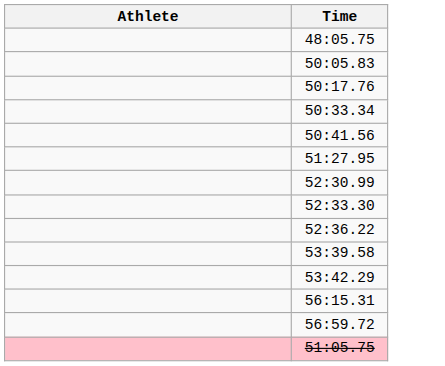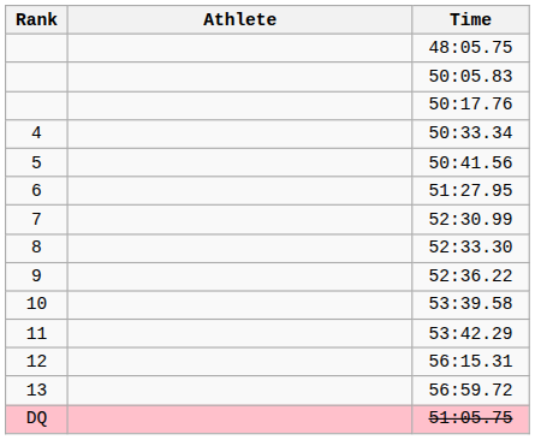+ column: Rank | 4 | 5 | 6 | 7 | 8 | 9 | 10 | 11 | 12 | 13 | DQ
